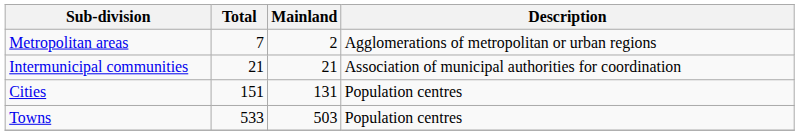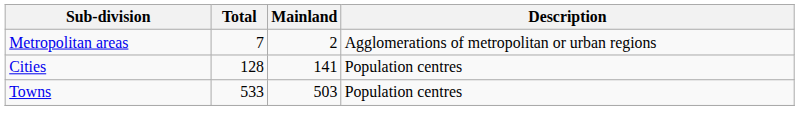- row: Intermunicipal communities | 21 | 21 | Association of municipal authorities for coordination
Cities | Total: 151 -> 128
Cities | Mainland: 131 -> 141
